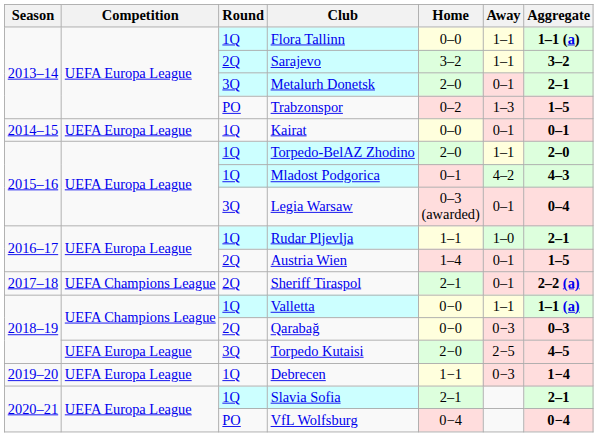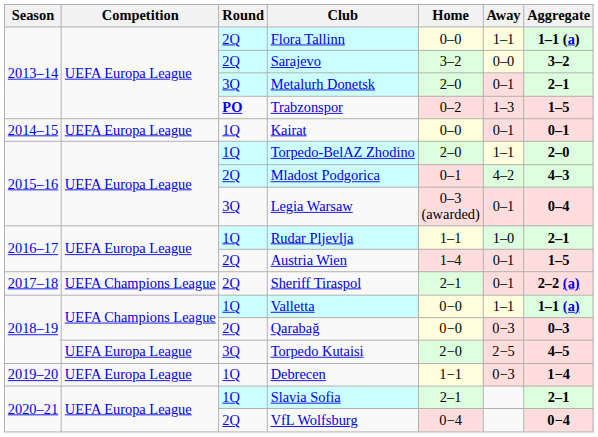Flora Tallinn | Round: 1Q -> 2Q
Sarajevo | Away: 1–1 -> 0–0
Trabzonspor | Round: normal -> bold
Mladost Podgorica | Round: 1Q -> 2Q
VfL Wolfsburg | Round: PO -> 2Q
